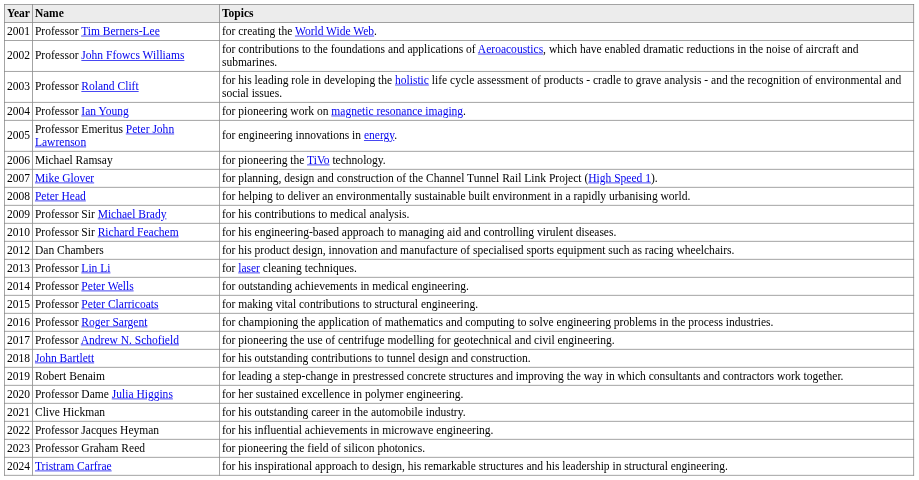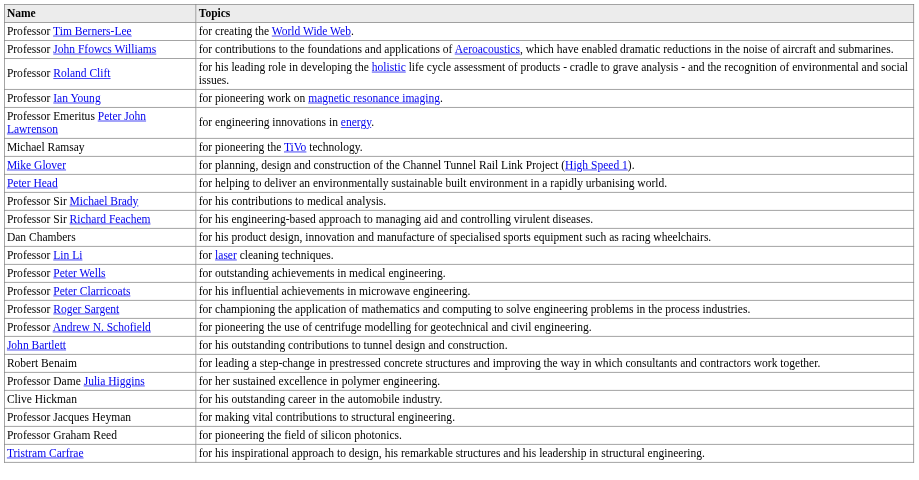- column: Year | 2001 | 2002 | 2003 | 2004 | 2005 | 2006 | 2007 | 2008 | 2009 | 2010 | 2012 | 2013 | 2014 | 2015 | 2016 | 2017 | 2018 | 2019 | 2020 | 2021 | 2022 | 2023 | 2024
Professor Peter Clarricoats | Topics: for making vital contributions to structural engineering. -> for his influential achievements in microwave engineering.
Professor Jacques Heyman | Topics: for his influential achievements in microwave engineering. -> for making vital contributions to structural engineering.
